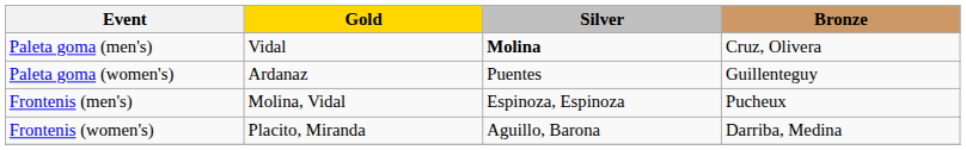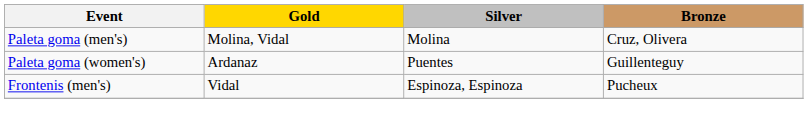Paleta goma (men's) | Gold: Vidal -> Molina, Vidal
Paleta goma (men's) | Silver: bold -> normal
Frontenis (men's) | Gold: Molina, Vidal -> Vidal
- row: Frontenis (women's) | Placito, Miranda | Aguillo, Barona | Darriba, Medina
